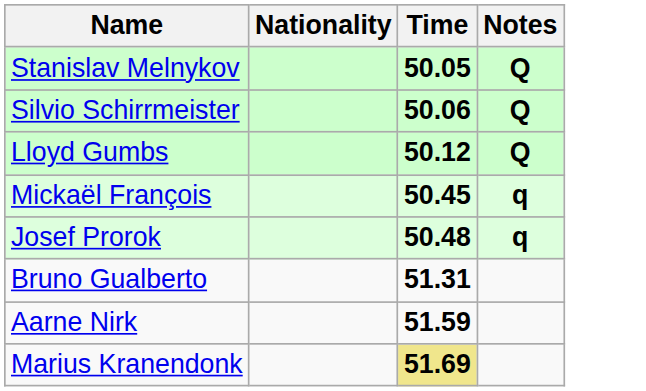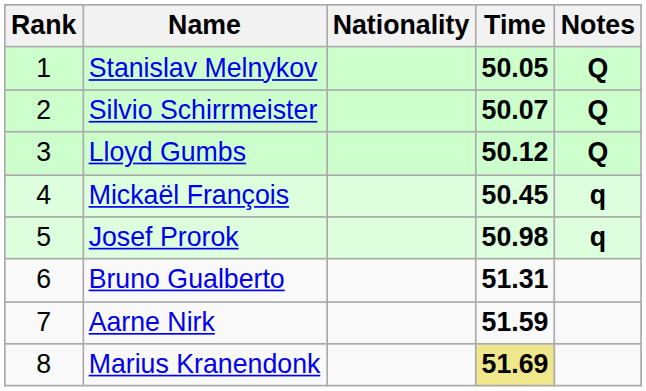+ column: Rank | 1 | 2 | 3 | 4 | 5 | 6 | 7 | 8
Silvio Schirrmeister | Time: 50.06 -> 50.07
Josef Prorok | Time: 50.48 -> 50.98
